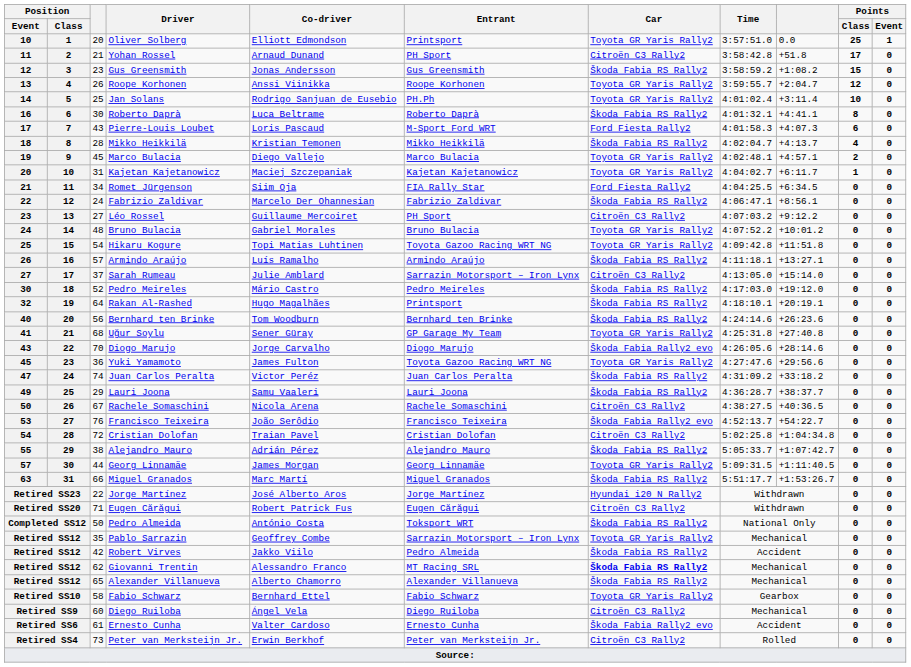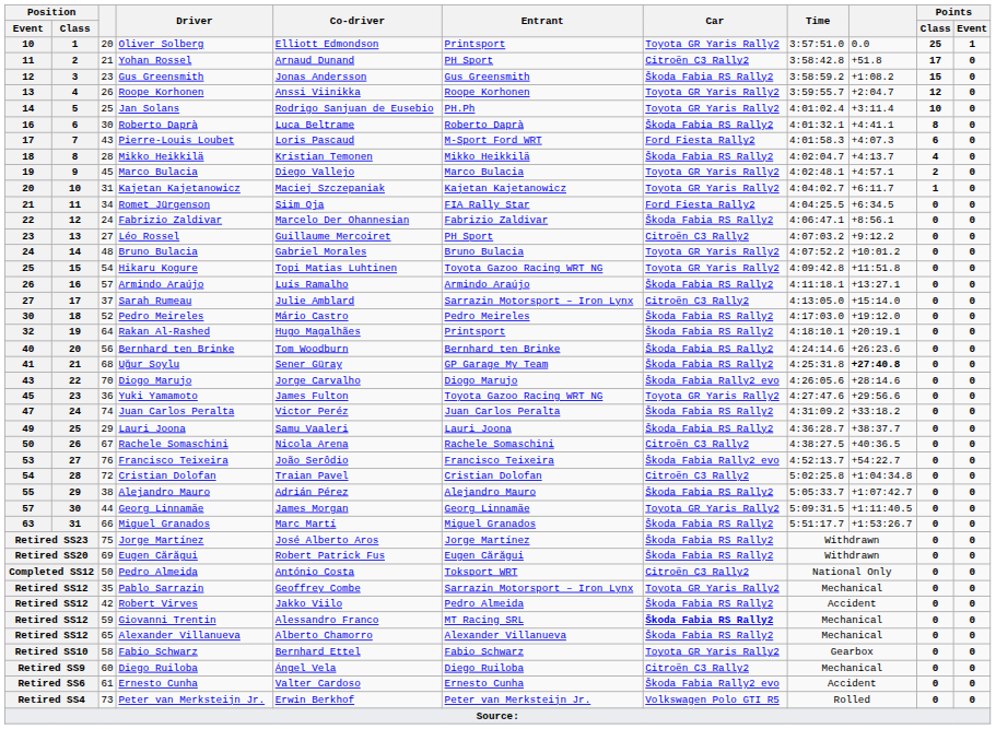41 | Car: Toyota GR Yaris Rally2 -> Škoda Fabia RS Rally2
41 | column 9: normal -> bold
Retired SS23 | column 3: 22 -> 75
Retired SS23 | Car: Hyundai i20 N Rally2 -> Škoda Fabia RS Rally2
Retired SS20 | column 3: 71 -> 69
Retired SS20 | Car: Citroën C3 Rally2 -> Škoda Fabia RS Rally2
Completed SS12 | Car: Škoda Fabia RS Rally2 -> Citroën C3 Rally2
Retired SS12 / Giovanni Trentin | column 3: 62 -> 59
Retired SS4 | Car: Citroën C3 Rally2 -> Volkswagen Polo GTI R5
